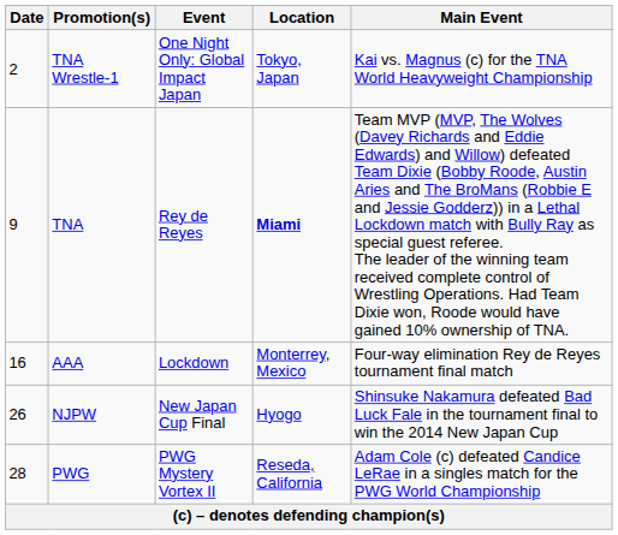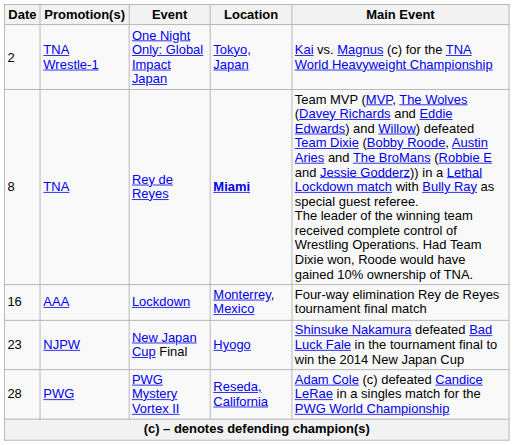TNA | Date: 9 -> 8
NJPW | Date: 26 -> 23
